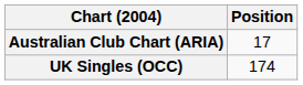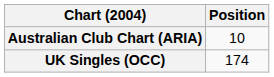Australian Club Chart (ARIA) | Position: 17 -> 10
